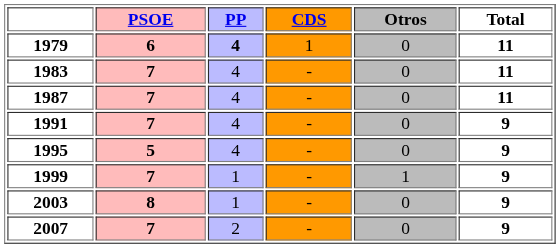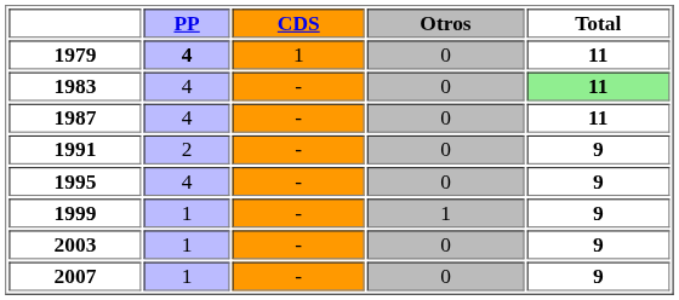- column: PSOE | 6 | 7 | 7 | 7 | 5 | 7 | 8 | 7
1983 | Total: no background -> lightgreen background
1991 | PP: 4 -> 2
2007 | PP: 2 -> 1
